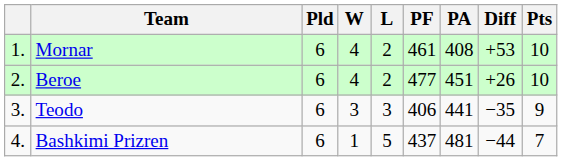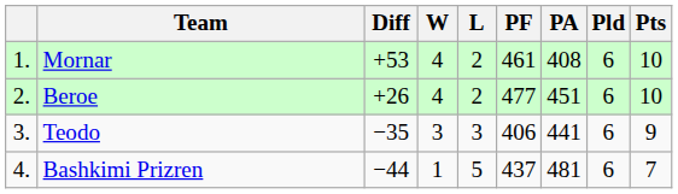columns swapped: Pld <-> Diff
